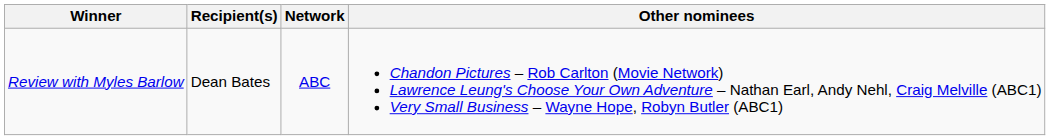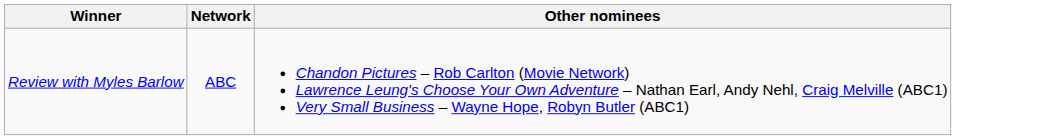- column: Recipient(s) | Dean Bates
